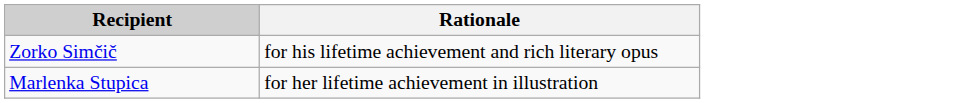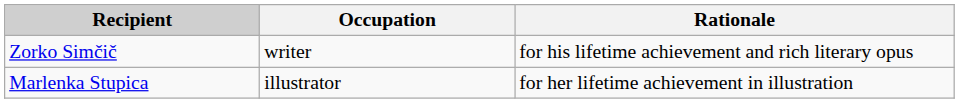+ column: Occupation | writer | illustrator
